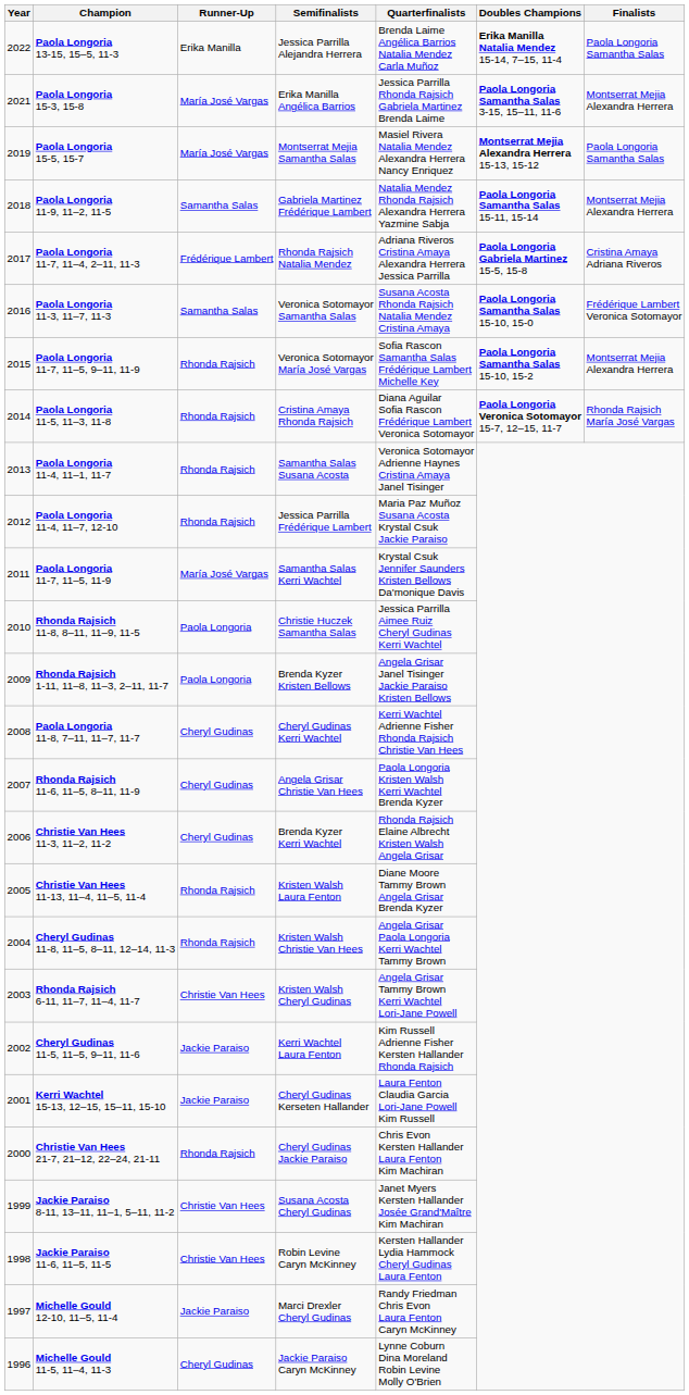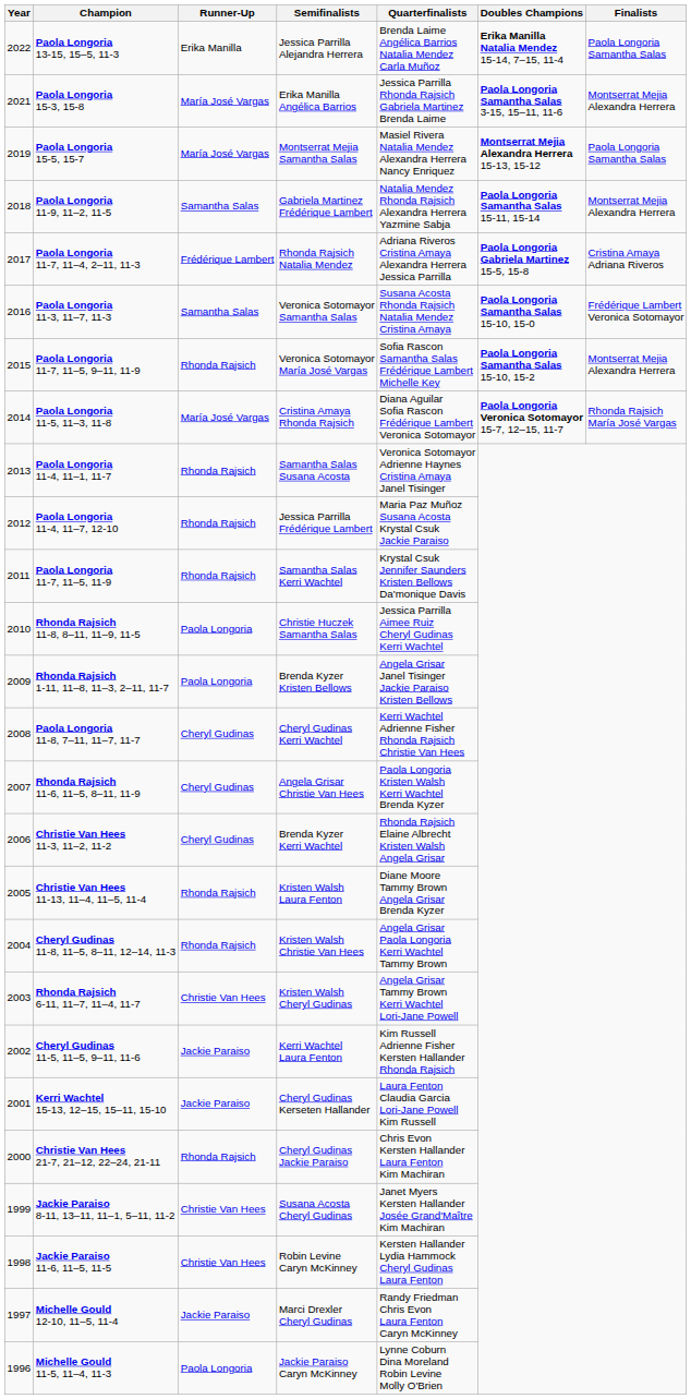Paola Longoria 11-5, 11–3, 11-8 | Runner-Up: Rhonda Rajsich -> María José Vargas
Paola Longoria 11-7, 11–5, 11-9 | Runner-Up: María José Vargas -> Rhonda Rajsich
Michelle Gould 11-5, 11–4, 11-3 | Runner-Up: Cheryl Gudinas -> Paola Longoria
